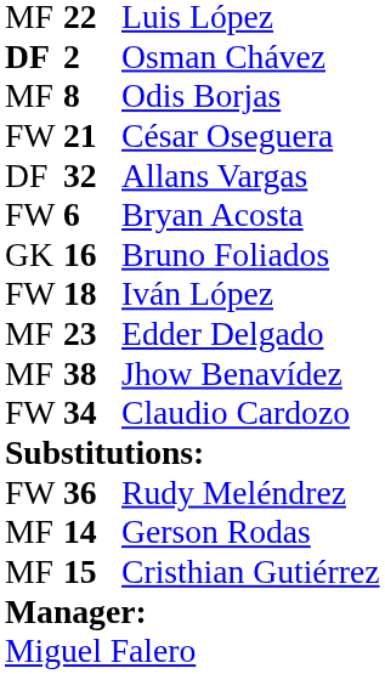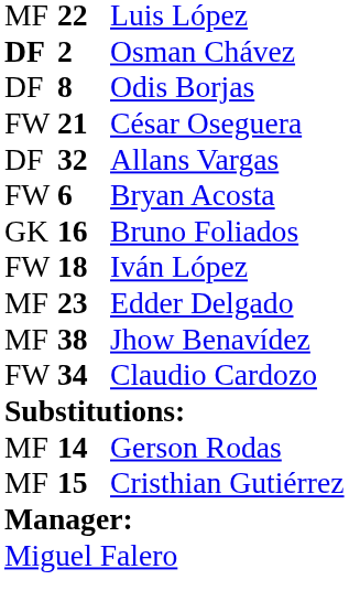Odis Borjas | column 1: MF -> DF
- row: FW | 36 | Rudy Meléndrez
